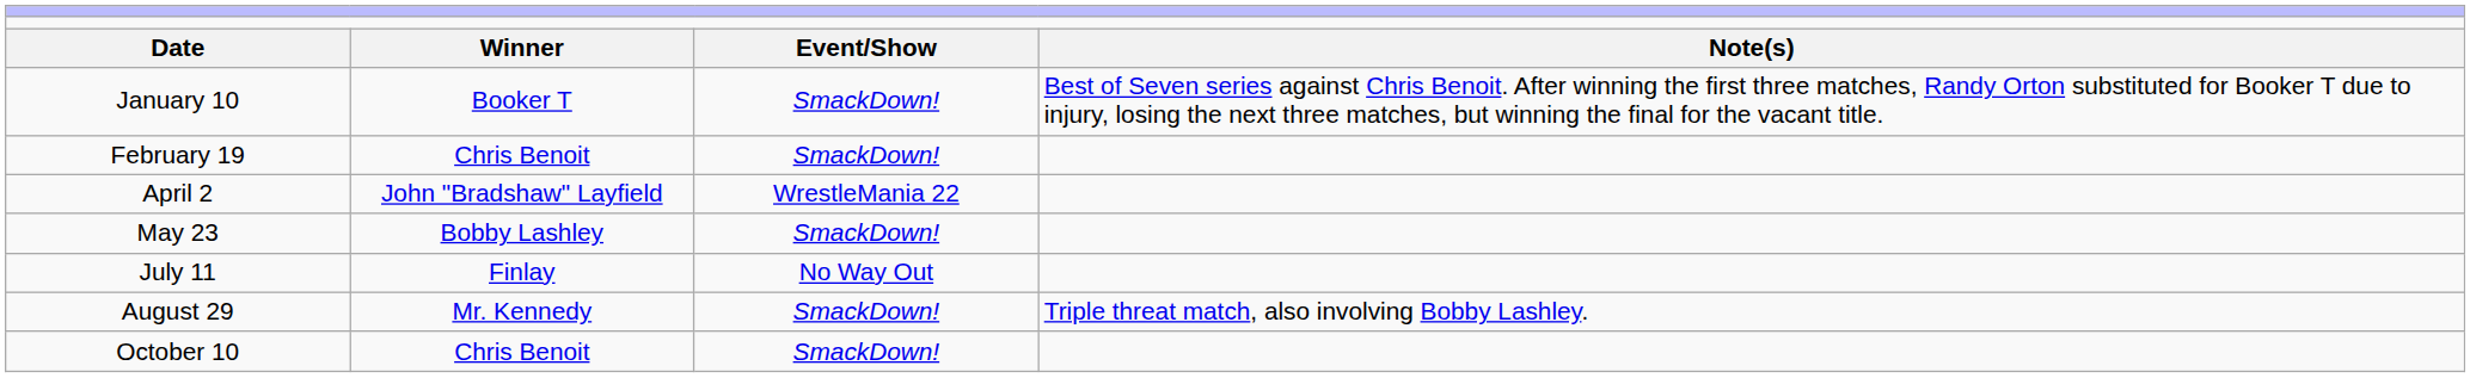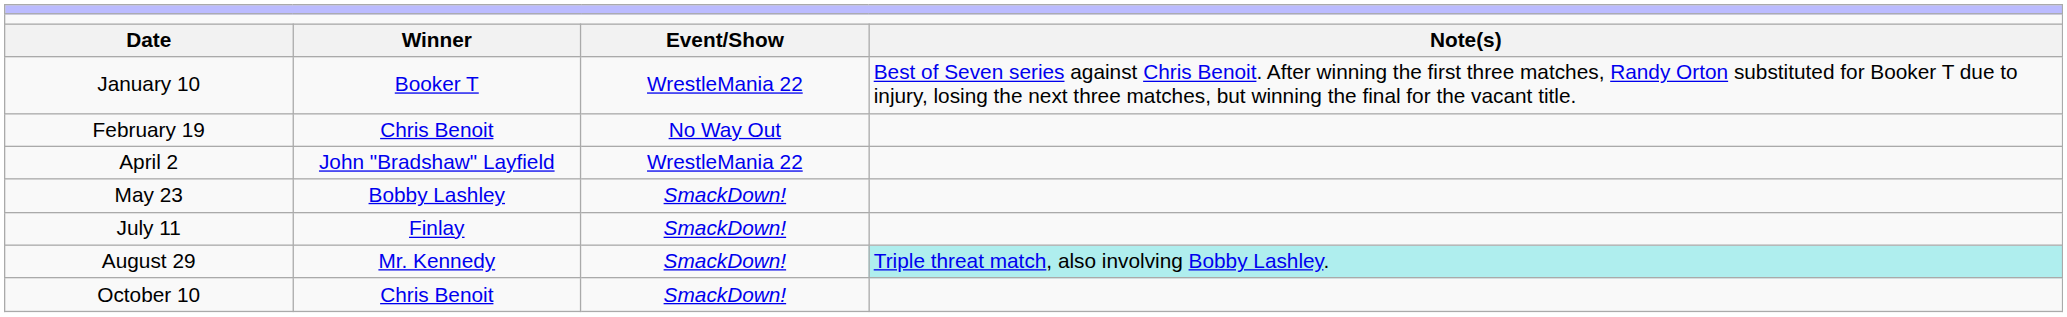January 10 | column 3: SmackDown! -> WrestleMania 22
February 19 | column 3: SmackDown! -> No Way Out
July 11 | column 3: No Way Out -> SmackDown!
August 29 | column 4: no background -> paleturquoise background
